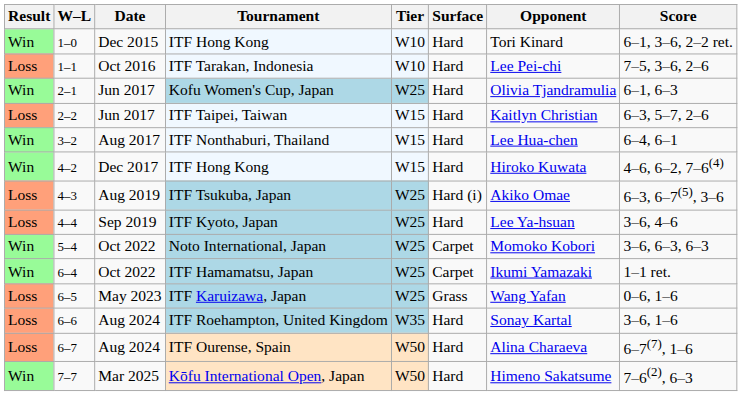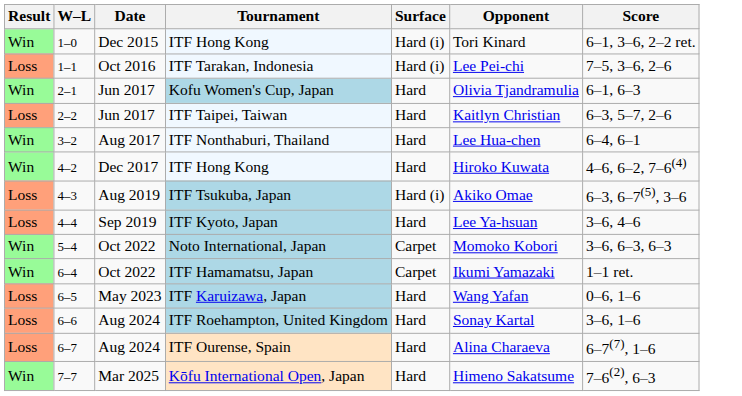- column: Tier | W10 | W10 | W25 | W15 | W15 | W15 | W25 | W25 | W25 | W25 | W25 | W35 | W50 | W50
1–0 / ITF Hong Kong | Surface: Hard -> Hard (i)
ITF Tarakan, Indonesia | Surface: Hard -> Hard (i)
ITF Karuizawa, Japan | Surface: Grass -> Hard
